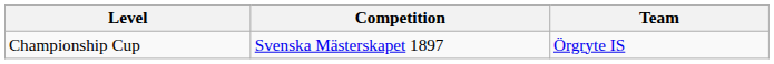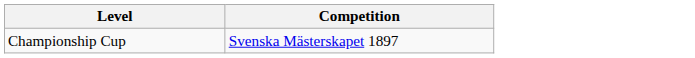- column: Team | Örgryte IS
